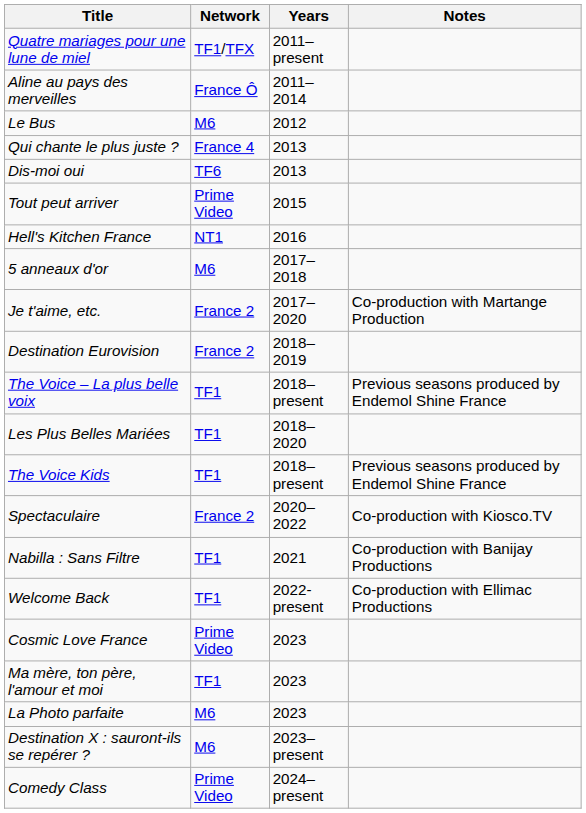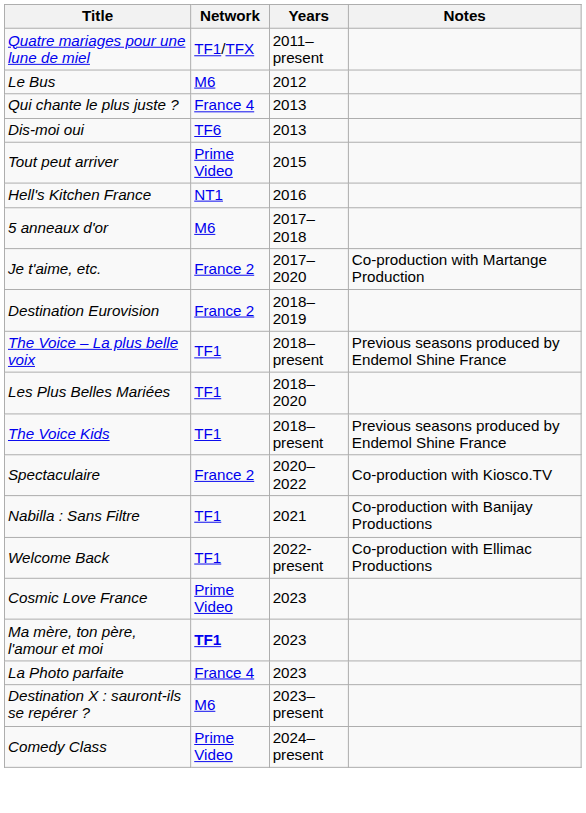- row: Aline au pays des merveilles | France Ô | 2011–2014
Ma mère, ton père, l'amour et moi | Network: normal -> bold
La Photo parfaite | Network: M6 -> France 4
